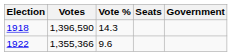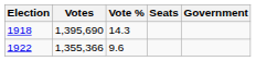1918 | Votes: 1,396,590 -> 1,395,690
